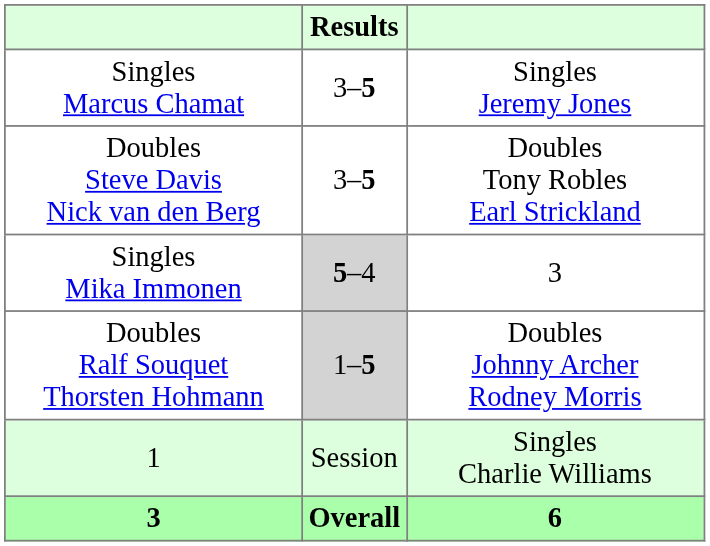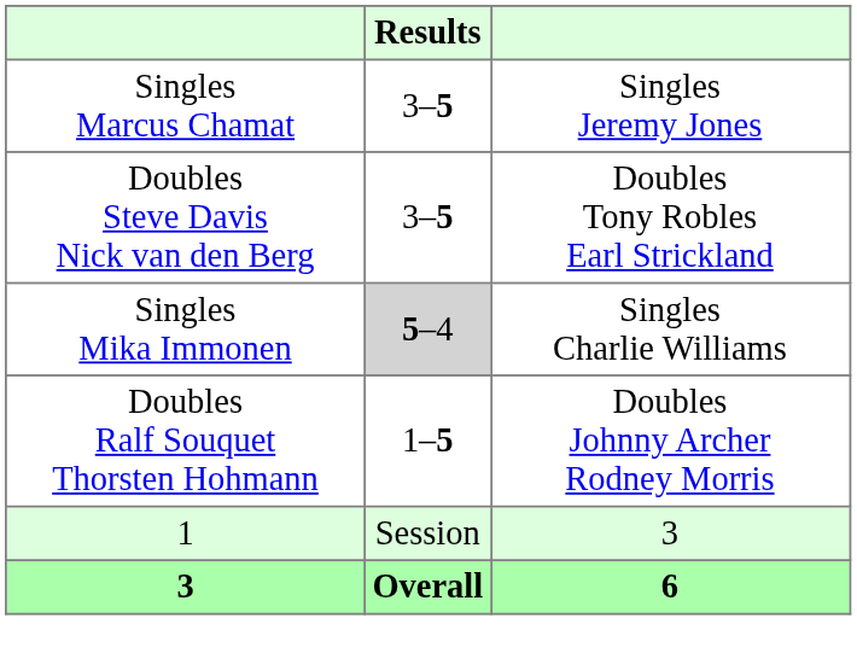Singles Mika Immonen | column 3: 3 -> Singles Charlie Williams
Doubles Ralf Souquet Thorsten Hohmann | Results: lightgrey background -> no background
1 | column 3: Singles Charlie Williams -> 3
